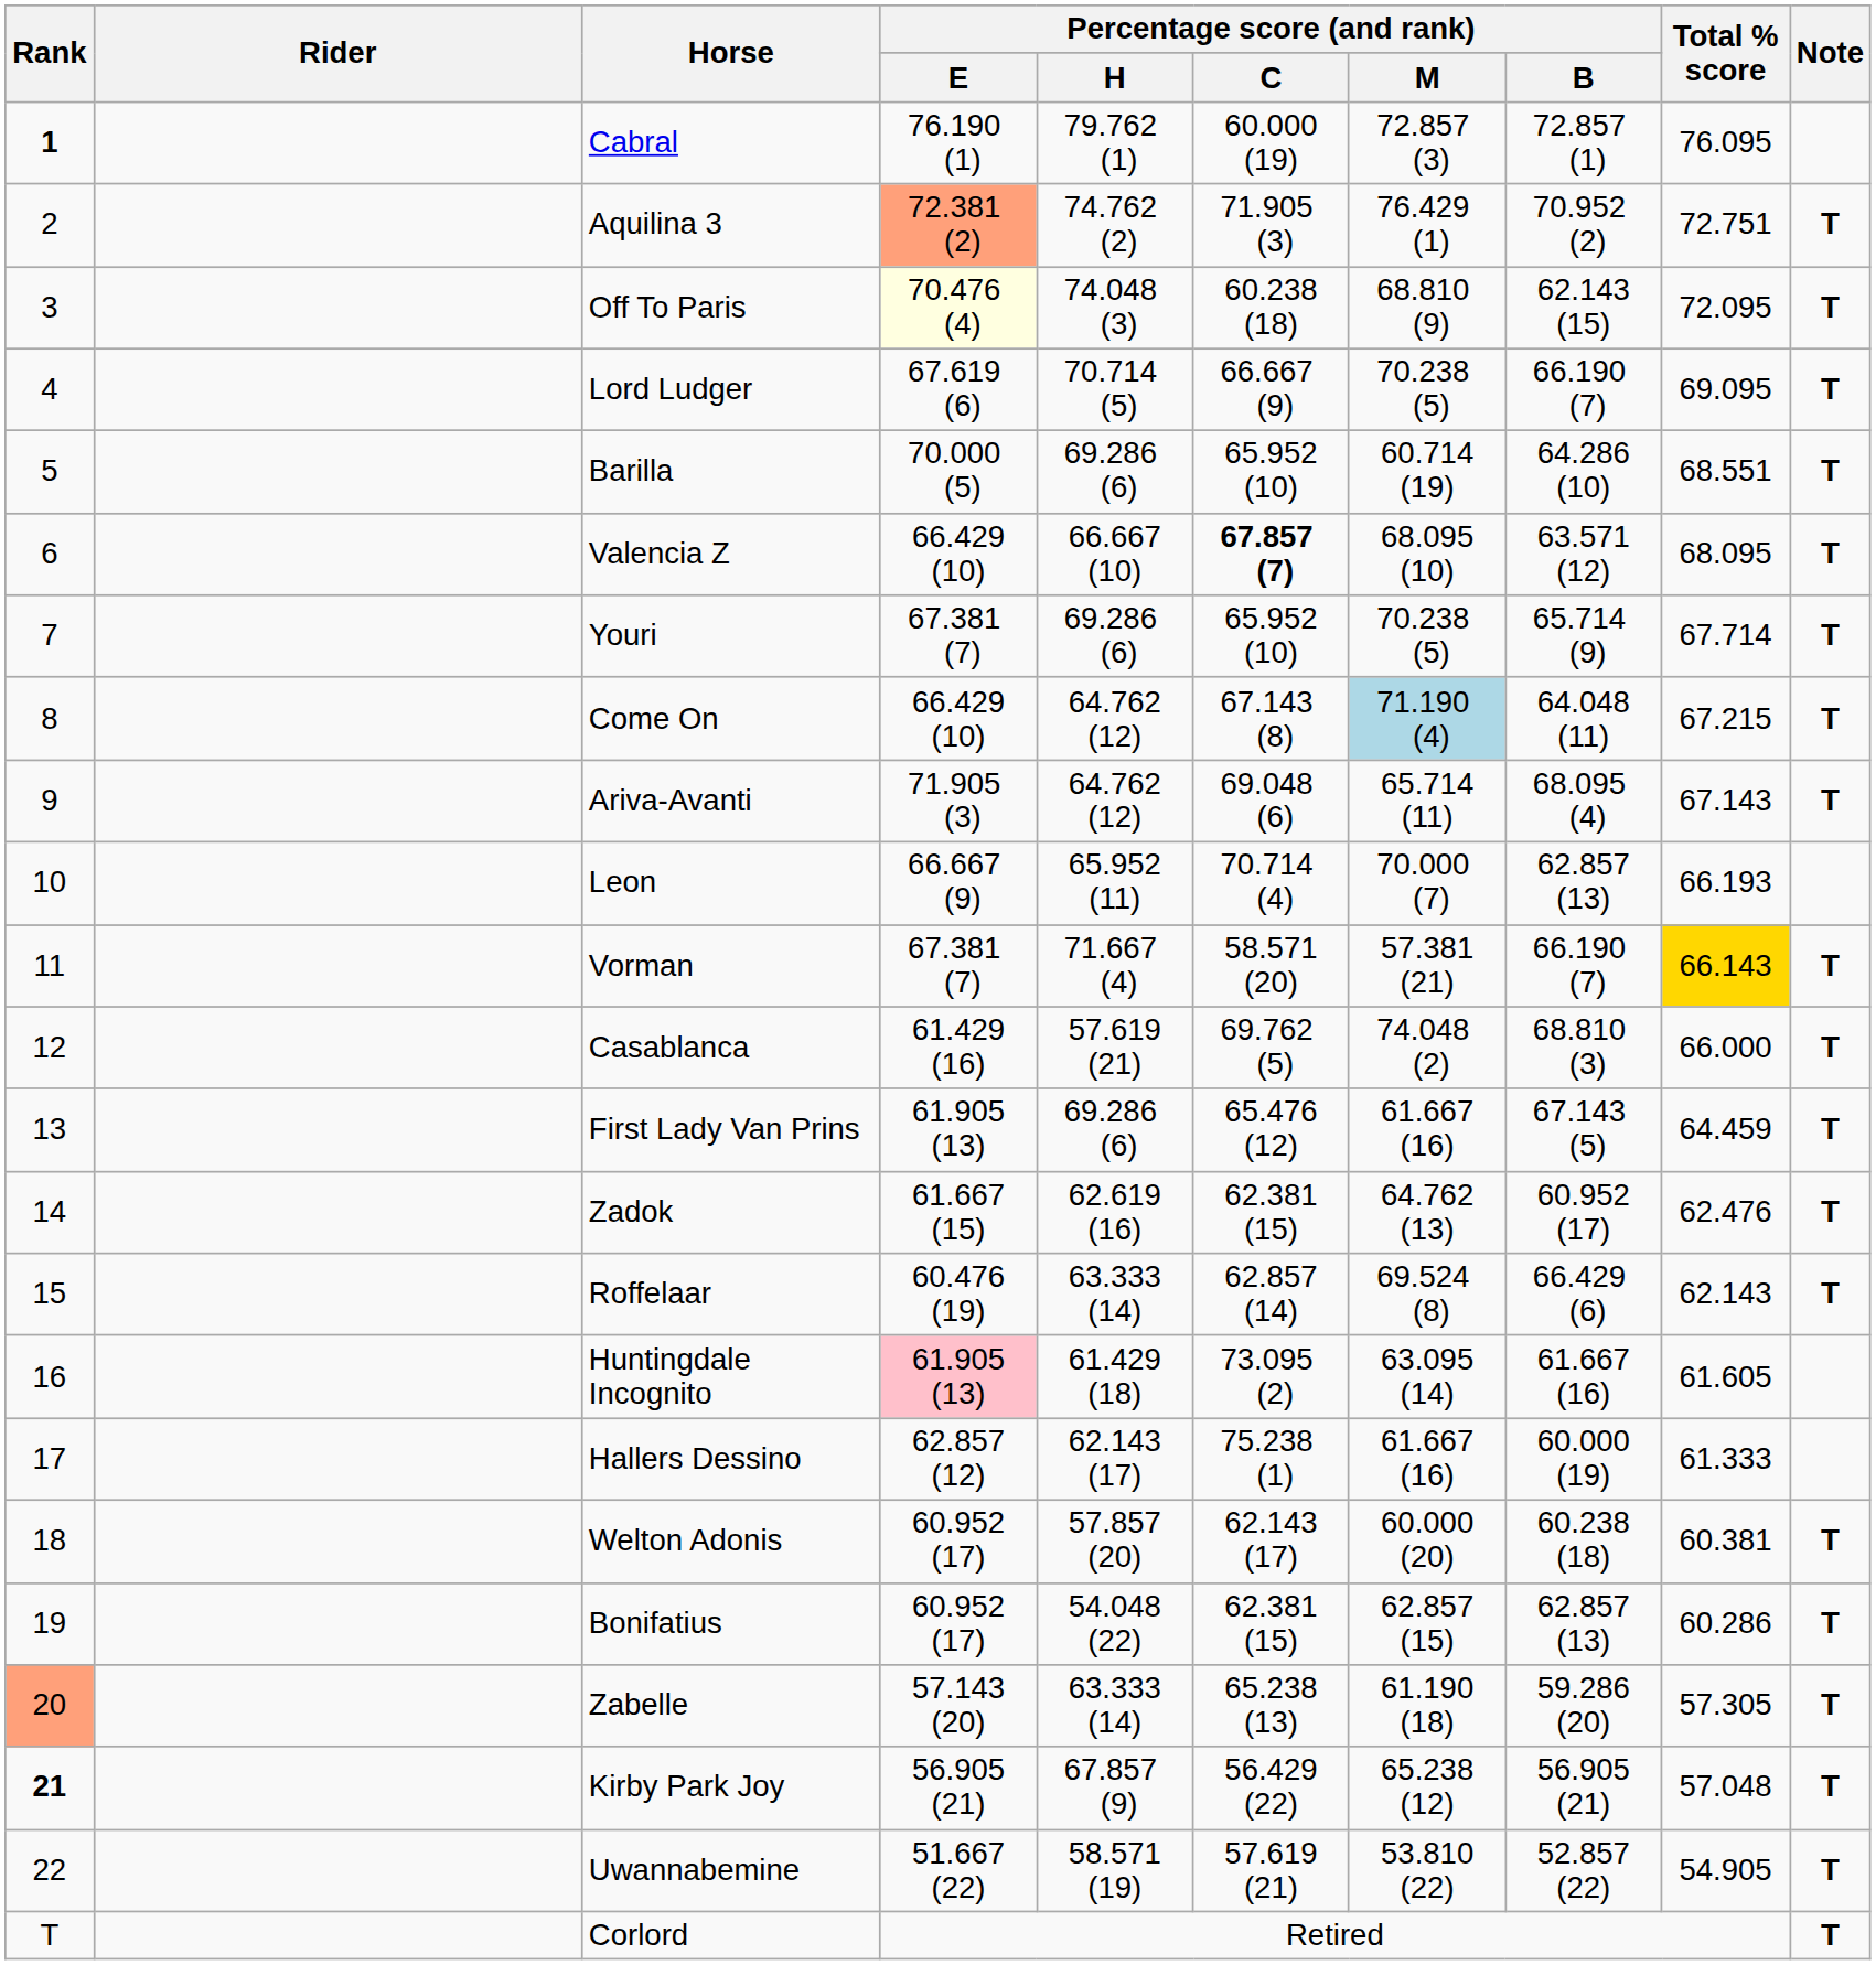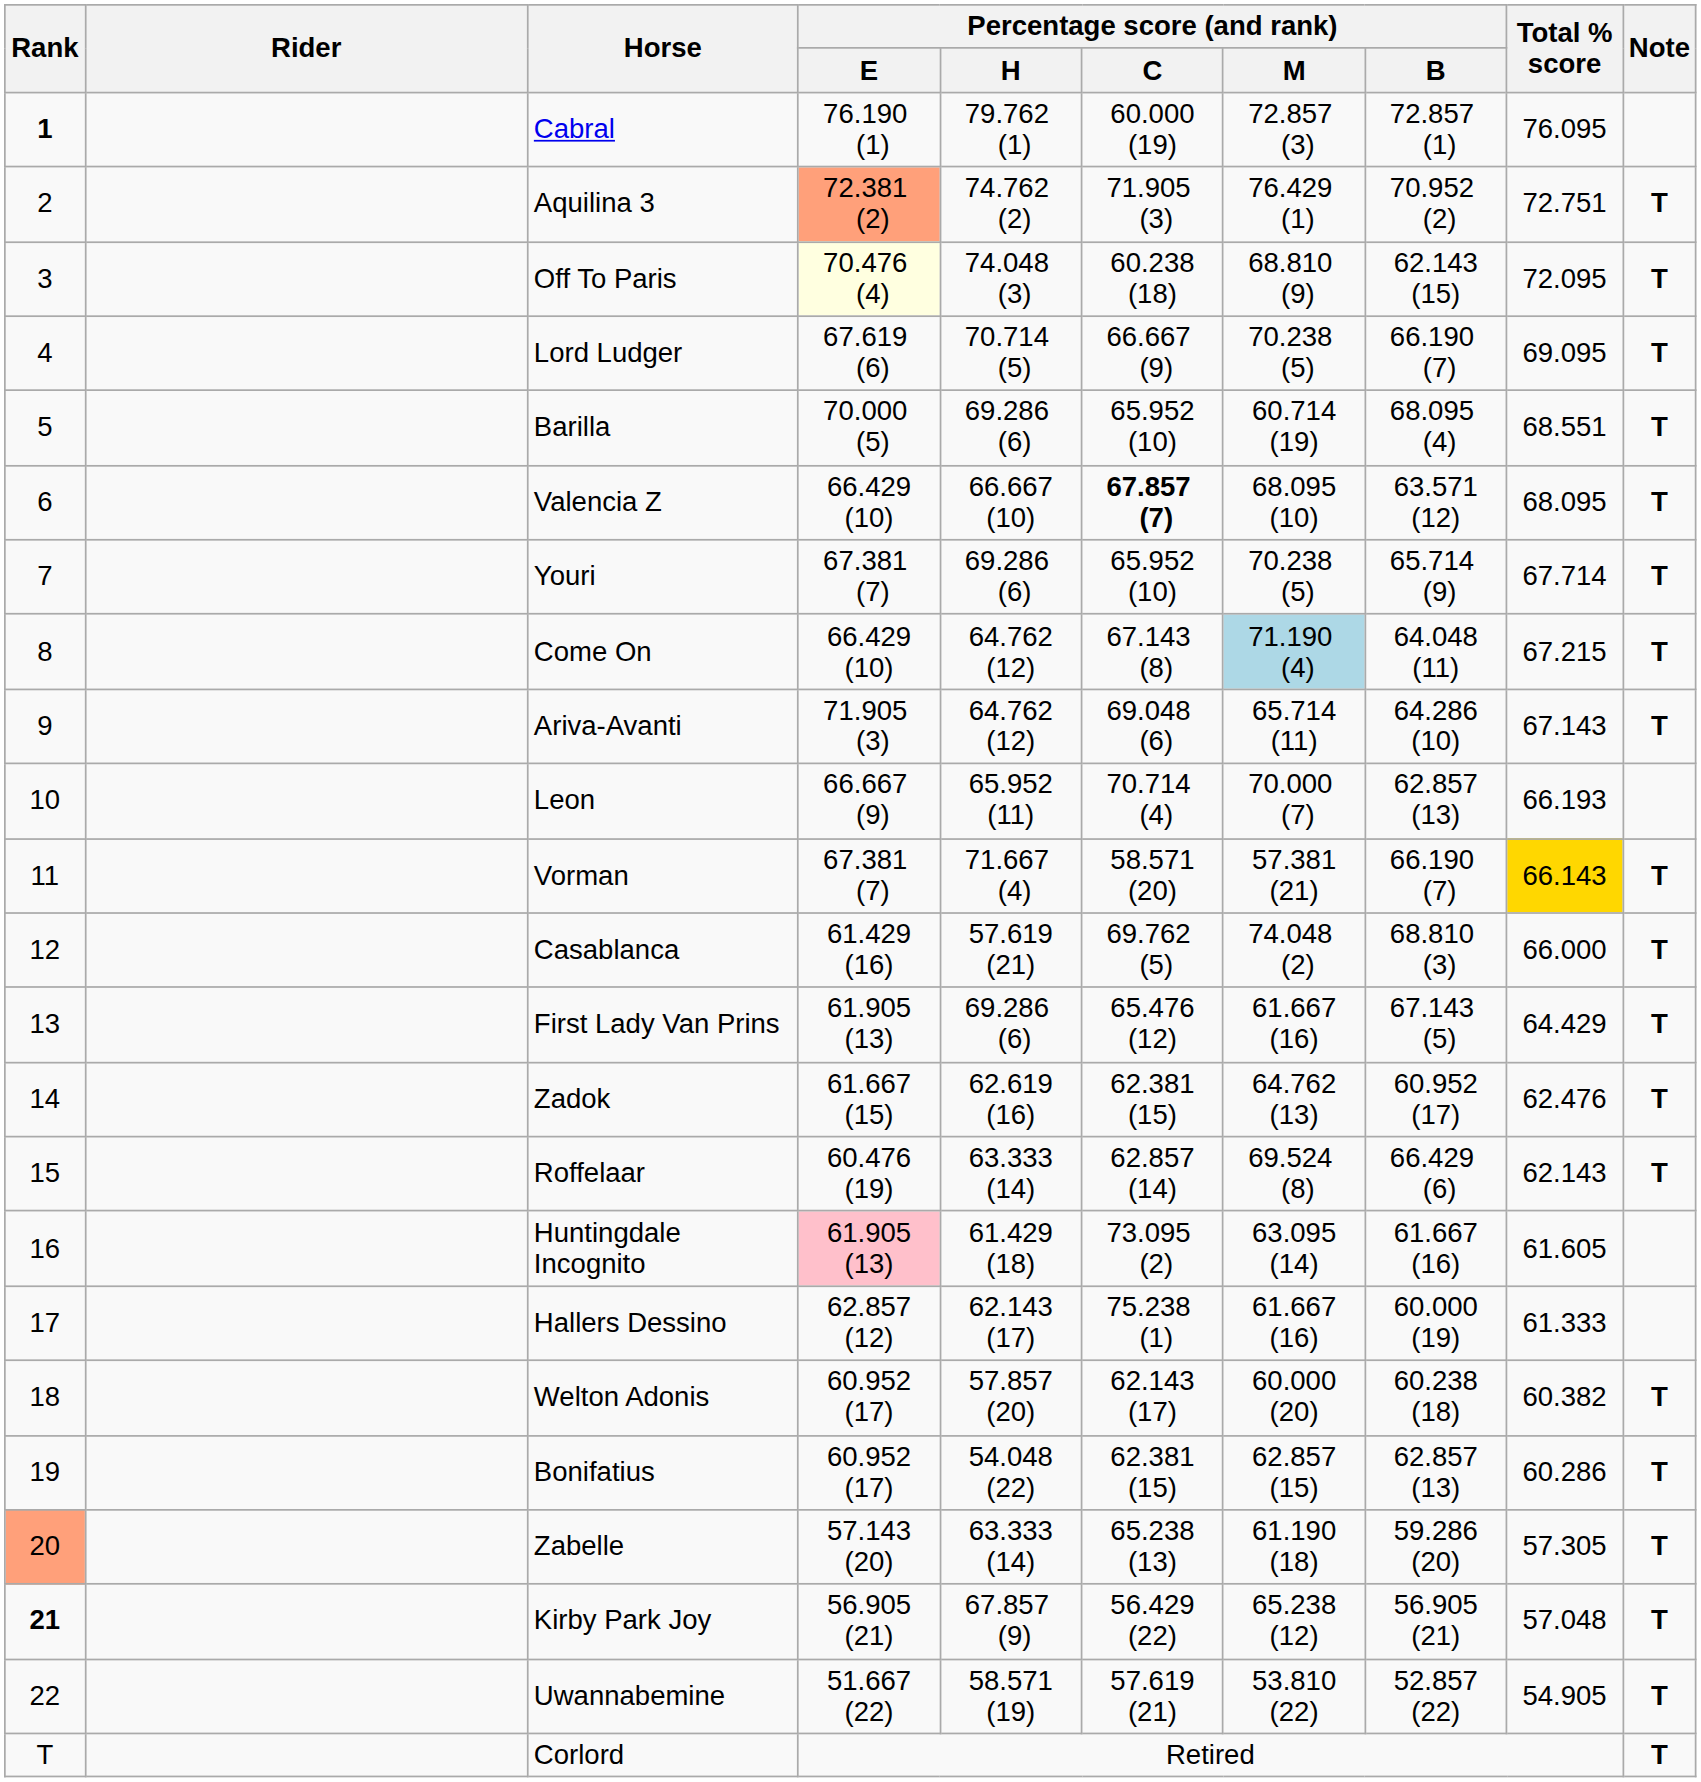Barilla | Percentage score (and rank) / B: 64.286 (10) -> 68.095 (4)
Ariva-Avanti | Percentage score (and rank) / B: 68.095 (4) -> 64.286 (10)
First Lady Van Prins | Total % score: 64.459 -> 64.429
Welton Adonis | Total % score: 60.381 -> 60.382
